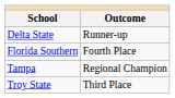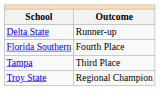Tampa | Outcome: Regional Champion -> Third Place
Troy State | Outcome: Third Place -> Regional Champion
